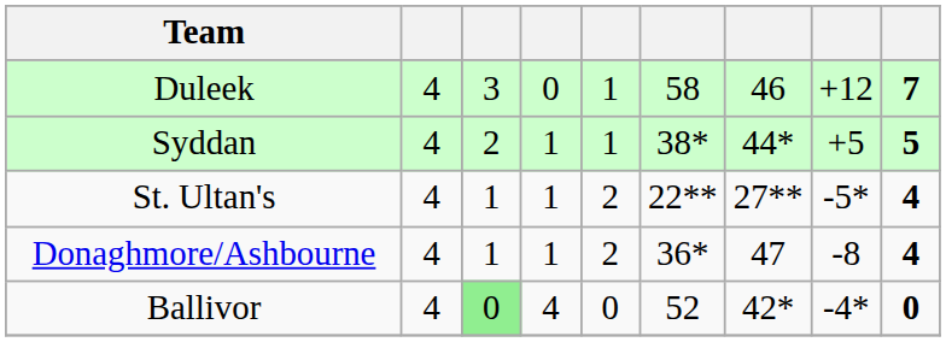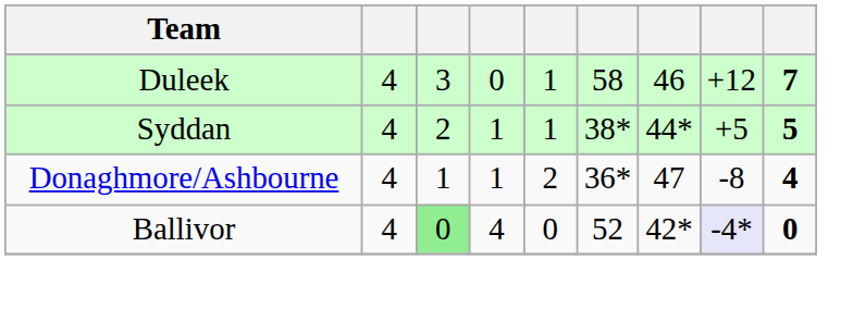- row: St. Ultan's | 4 | 1 | 1 | 2 | 22** | 27** | -5* | 4
Ballivor | column 8: no background -> lavender background
